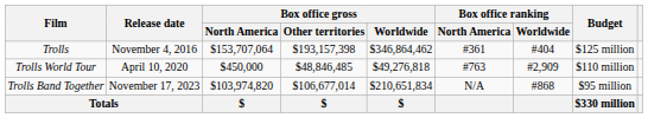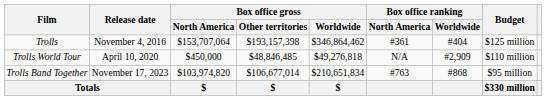Trolls World Tour | Box office ranking / North America: #763 -> N/A
Trolls Band Together | Box office ranking / North America: N/A -> #763
